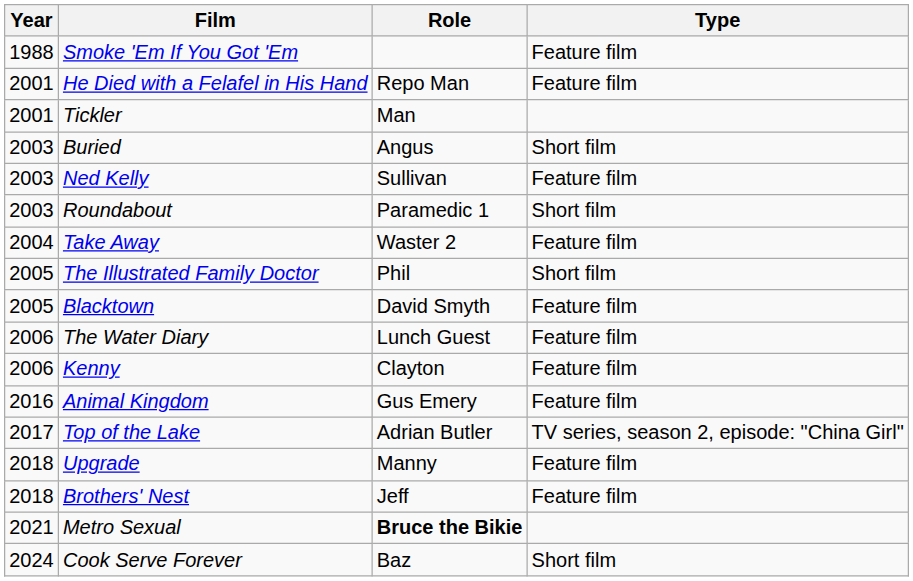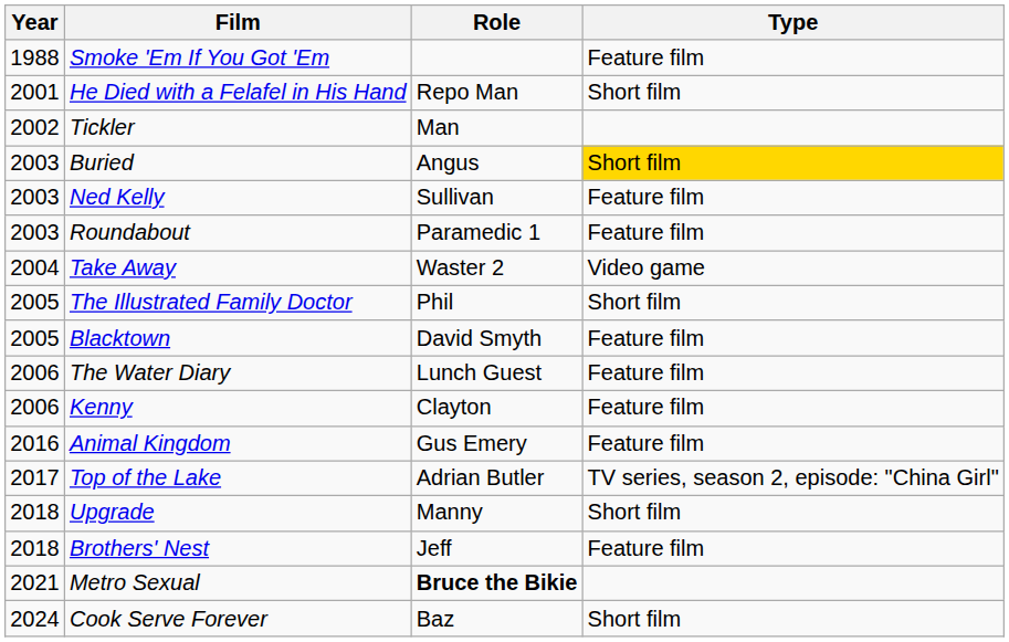He Died with a Felafel in His Hand | Type: Feature film -> Short film
Tickler | Year: 2001 -> 2002
Buried | Type: no background -> gold background
Roundabout | Type: Short film -> Feature film
Take Away | Type: Feature film -> Video game
Upgrade | Type: Feature film -> Short film
